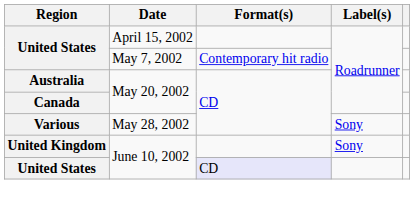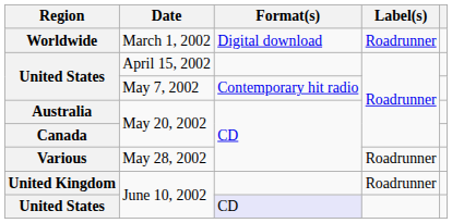+ row: Worldwide | March 1, 2002 | Digital download | Roadrunner
Various | Label(s): Sony -> Roadrunner
United Kingdom | Label(s): Sony -> Roadrunner
